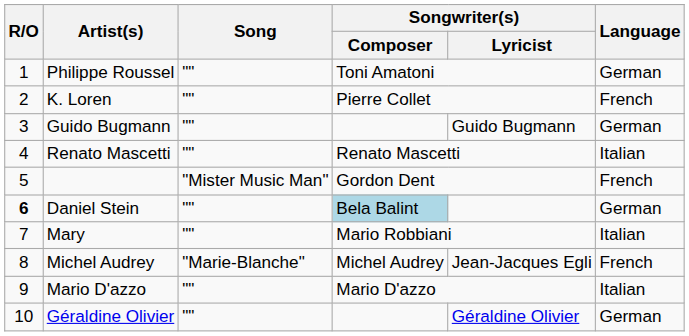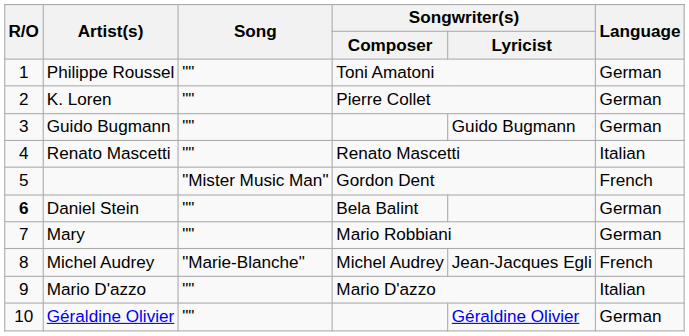K. Loren | Language: French -> German
Daniel Stein | Songwriter(s) / Composer: lightblue background -> no background
Mary | Language: Italian -> German
